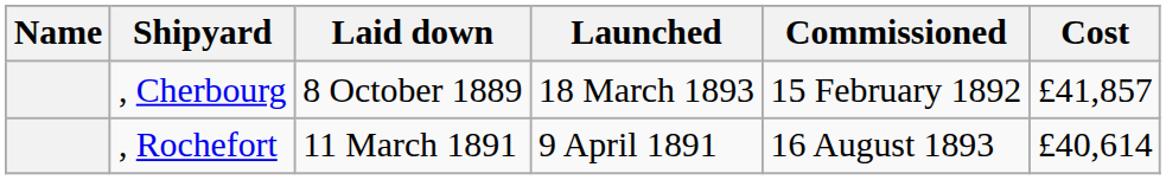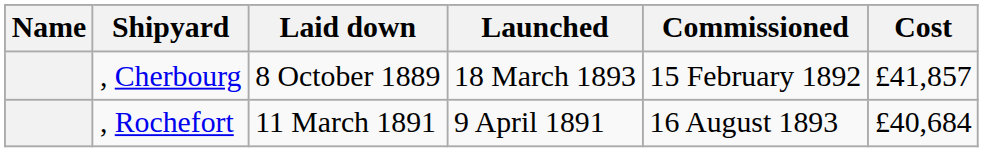, Rochefort | Cost: £40,614 -> £40,684
